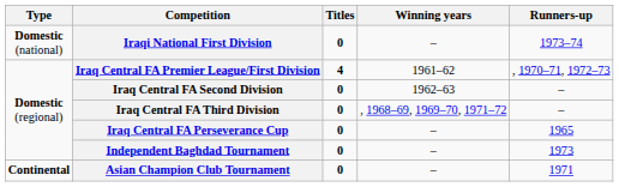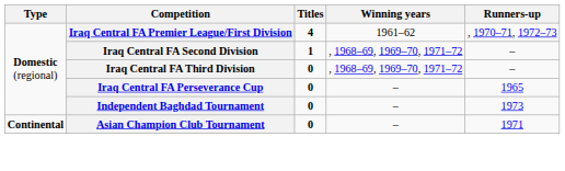- row: Domestic (national) | Iraqi National First Division | 0 | – | 1973–74
Iraq Central FA Second Division | Titles: 0 -> 1
Iraq Central FA Second Division | Winning years: 1962–63 -> , 1968–69, 1969–70, 1971–72
